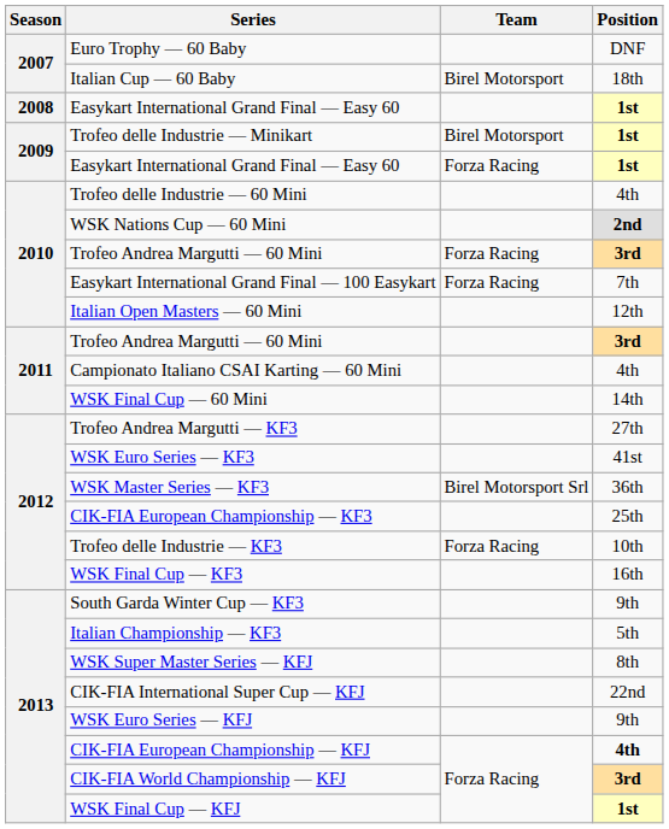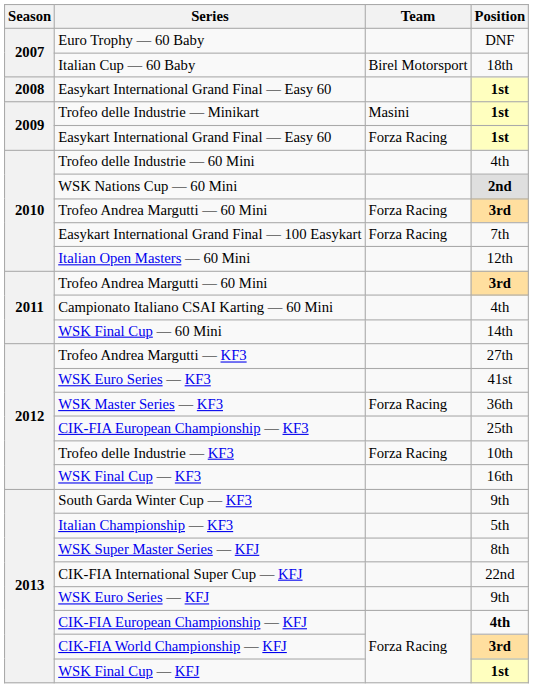Trofeo delle Industrie — Minikart | Team: Birel Motorsport -> Masini
WSK Master Series — KF3 | Team: Birel Motorsport Srl -> Forza Racing
